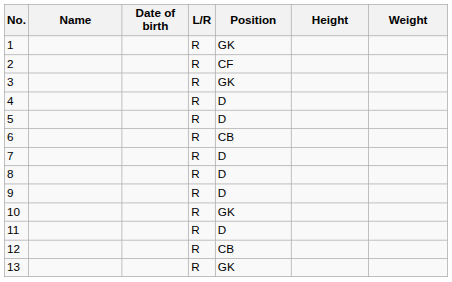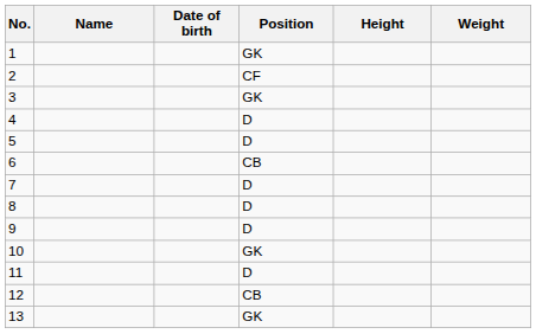- column: L/R | R | R | R | R | R | R | R | R | R | R | R | R | R
